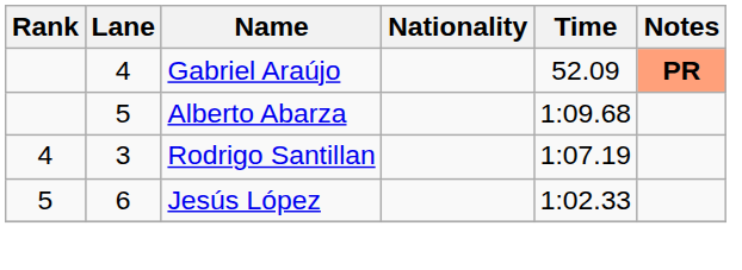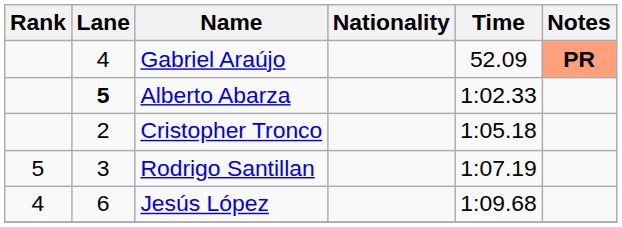Alberto Abarza | Lane: normal -> bold
Alberto Abarza | Time: 1:09.68 -> 1:02.33
+ row: 2 | Cristopher Tronco | 1:05.18
Rodrigo Santillan | Rank: 4 -> 5
Jesús López | Rank: 5 -> 4
Jesús López | Time: 1:02.33 -> 1:09.68
